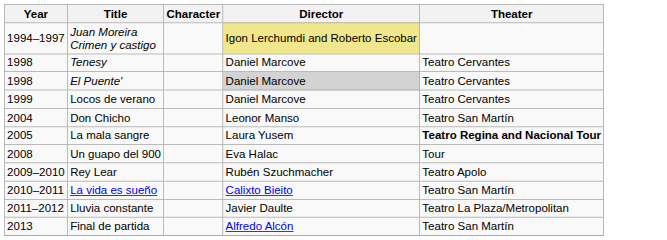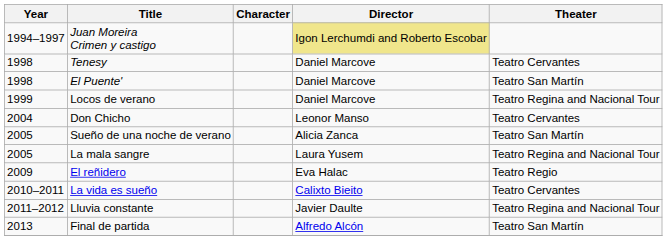El Puente' | Director: lightgrey background -> no background
El Puente' | Theater: Teatro Cervantes -> Teatro San Martín
Locos de verano | Theater: Teatro Cervantes -> Teatro Regina and Nacional Tour
Don Chicho | Theater: Teatro San Martín -> Teatro Cervantes
+ row: 2005 | Sueño de una noche de verano | Alicia Zanca | Teatro San Martín
La mala sangre | Theater: bold -> normal
- row: 2008 | Un guapo del 900 | Eva Halac | Tour
+ row: 2009 | El reñidero | Eva Halac | Teatro Regio
- row: 2009–2010 | Rey Lear | Rubén Szuchmacher | Teatro Apolo
La vida es sueño | Theater: Teatro San Martín -> Teatro Cervantes
Lluvia constante | Theater: Teatro La Plaza/Metropolitan -> Teatro Regina and Nacional Tour
